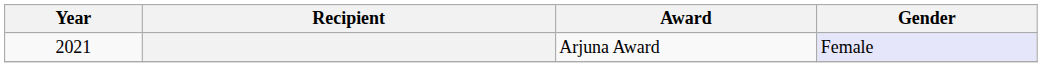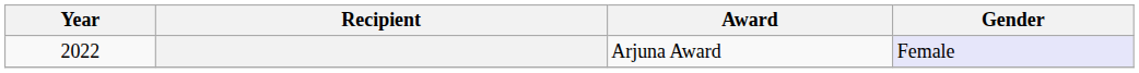Arjuna Award | Year: 2021 -> 2022
